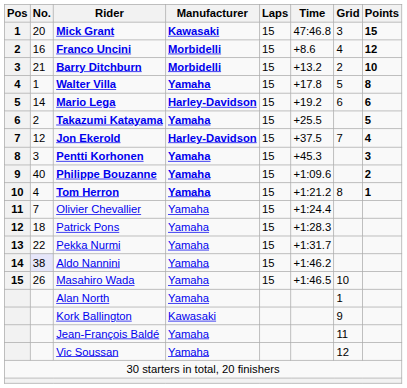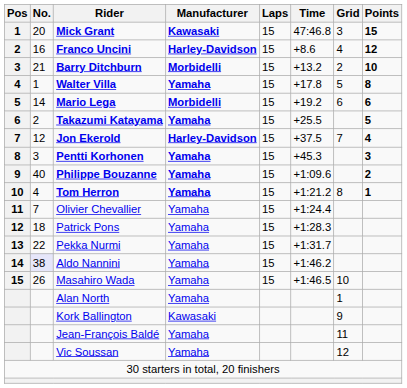Franco Uncini | Manufacturer: Morbidelli -> Harley-Davidson
Mario Lega | Manufacturer: Harley-Davidson -> Morbidelli
